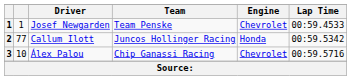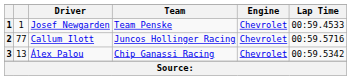Callum Ilott | Engine: Honda -> Chevrolet
Callum Ilott | Lap Time: 00:59.5342 -> 00:59.5716
Álex Palou | column 2: 10 -> 13
Álex Palou | Lap Time: 00:59.5716 -> 00:59.5342
